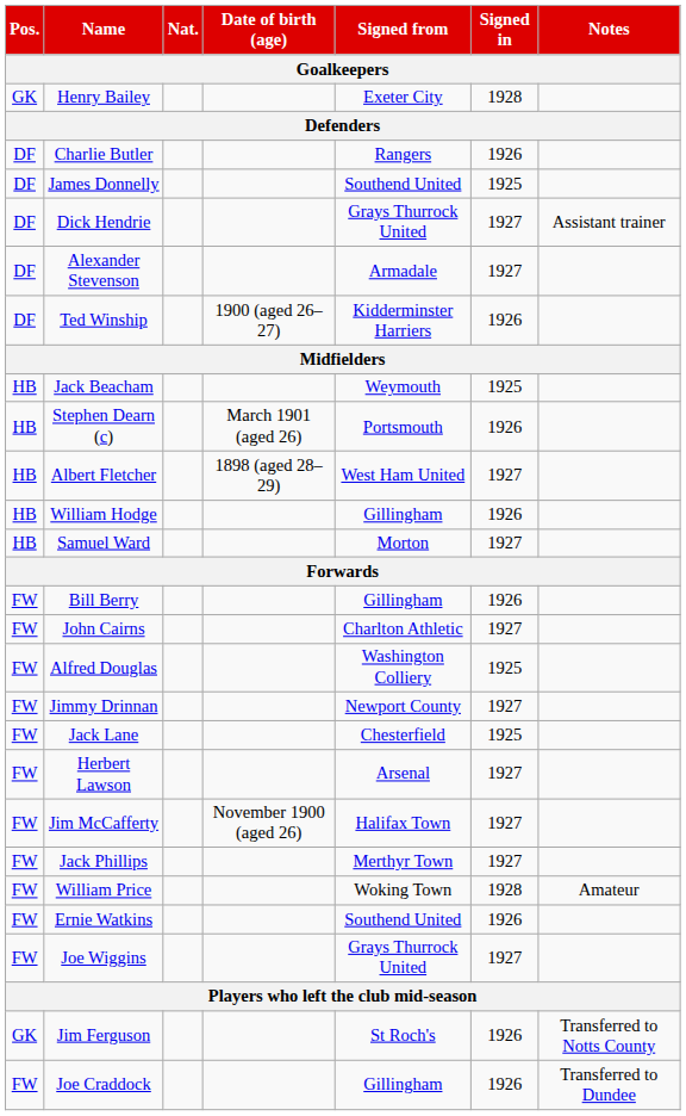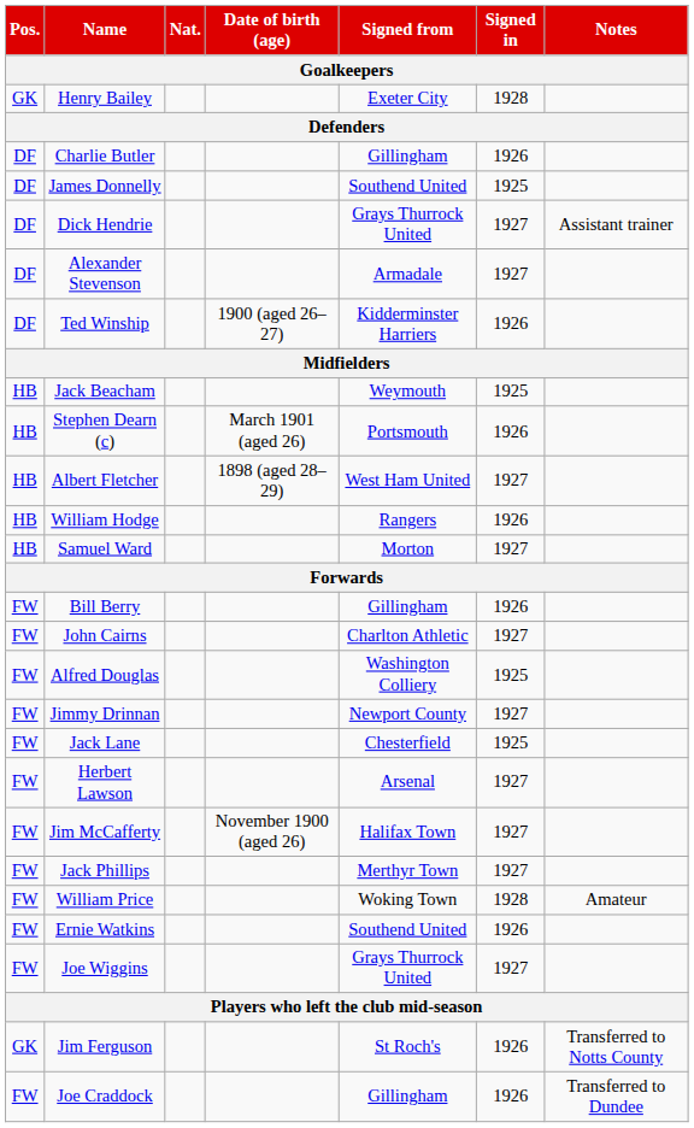Charlie Butler | Signed from: Rangers -> Gillingham
William Hodge | Signed from: Gillingham -> Rangers
